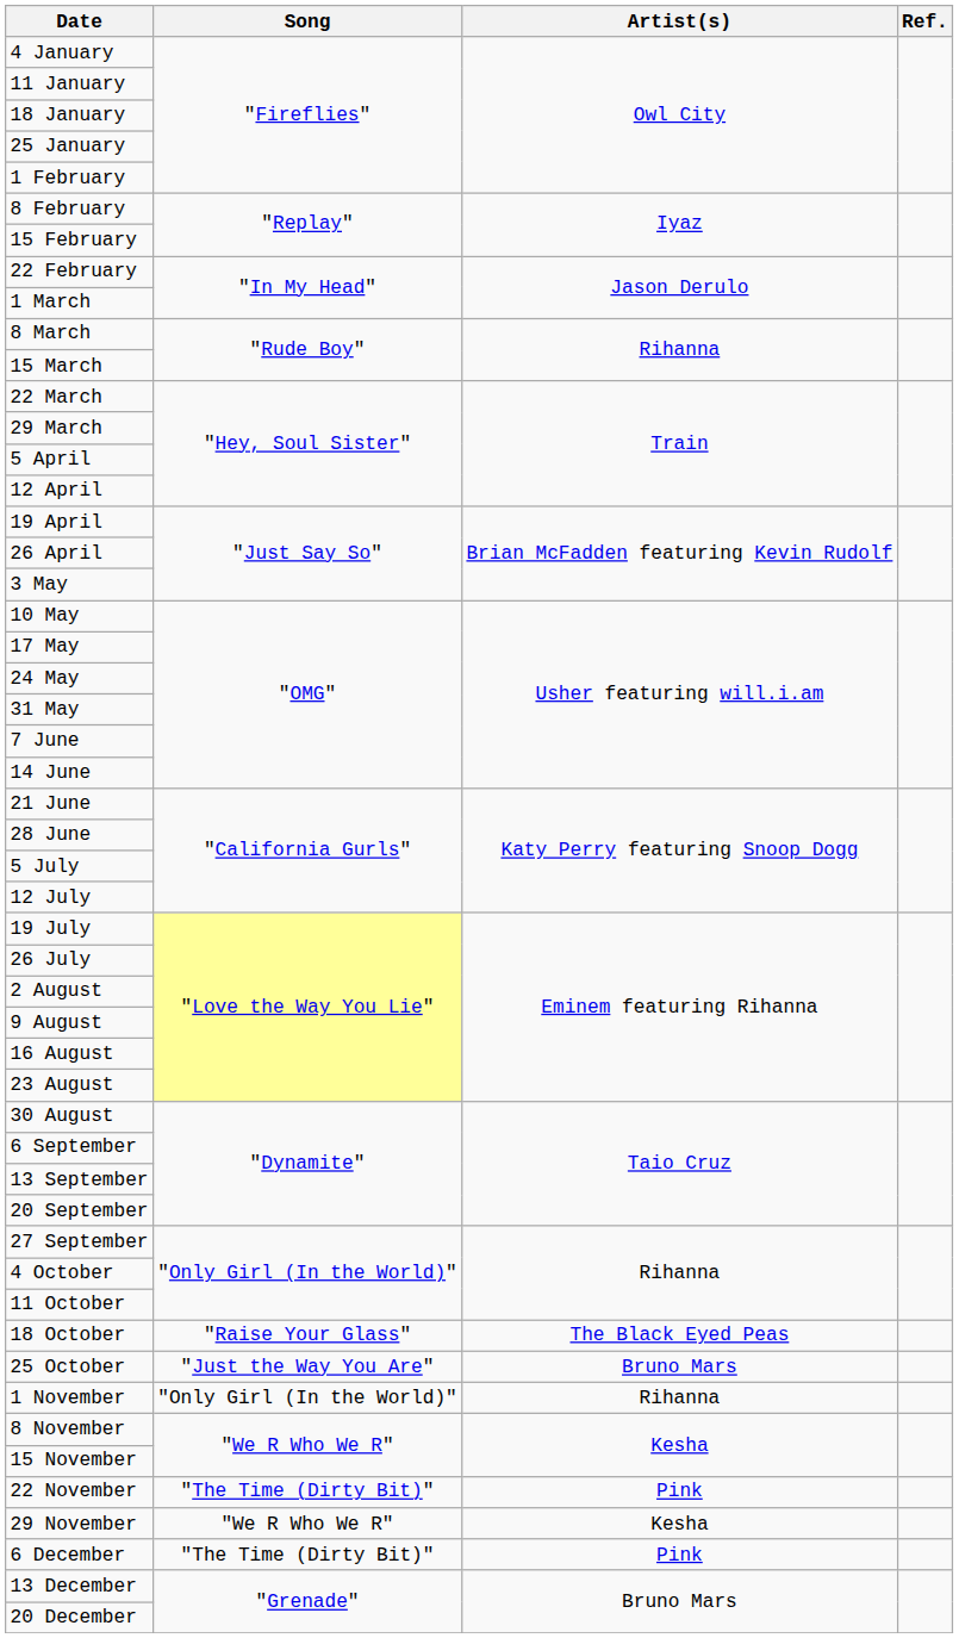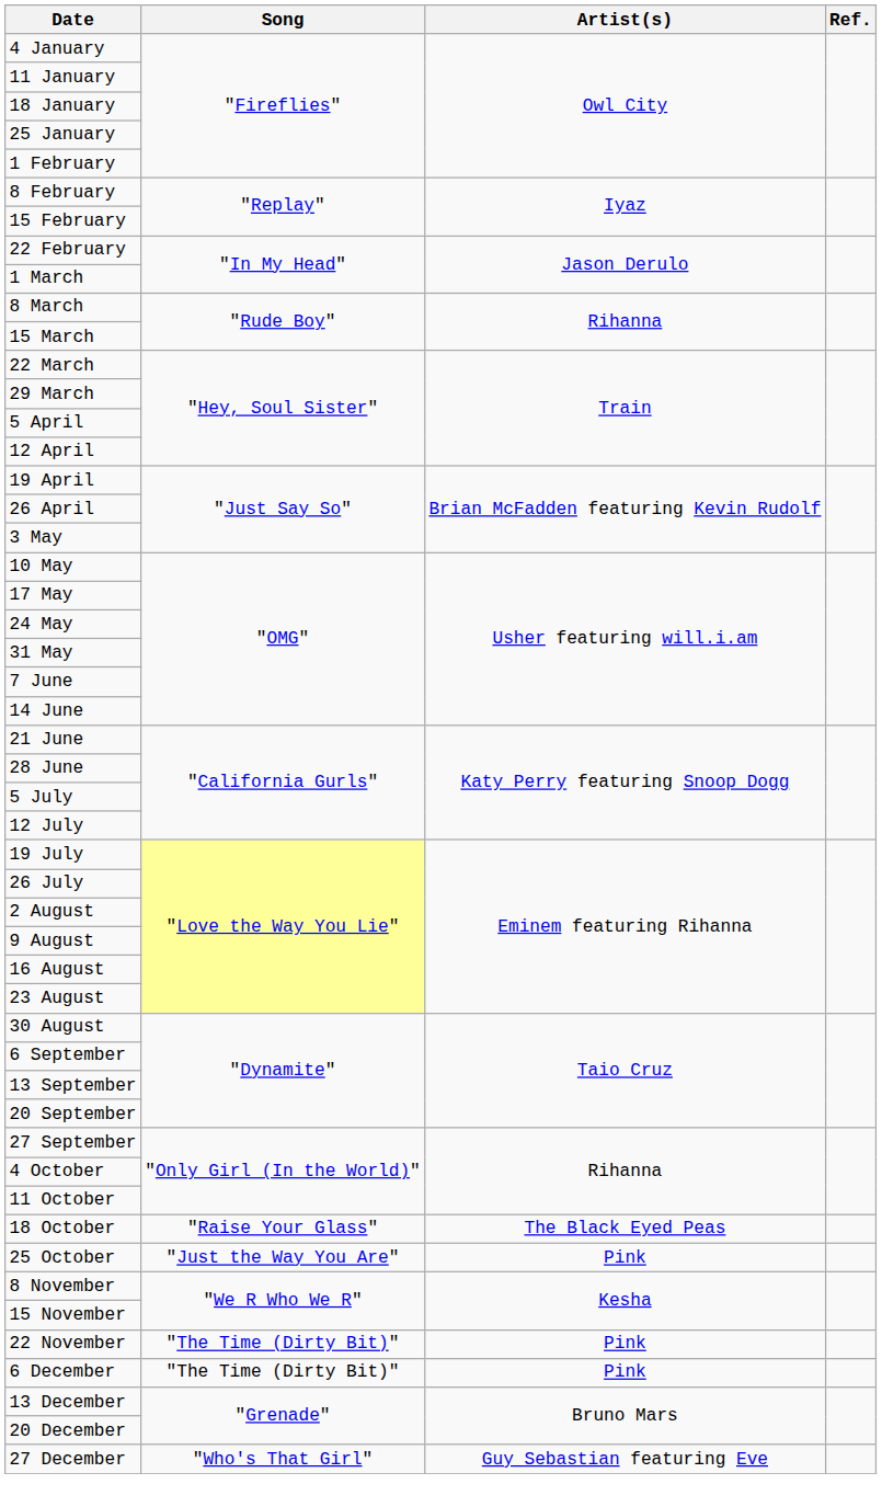25 October | Artist(s): Bruno Mars -> Pink
- row: 1 November | "Only Girl (In the World)" | Rihanna
- row: 29 November | "We R Who We R" | Kesha
+ row: 27 December | "Who's That Girl" | Guy Sebastian featuring Eve
